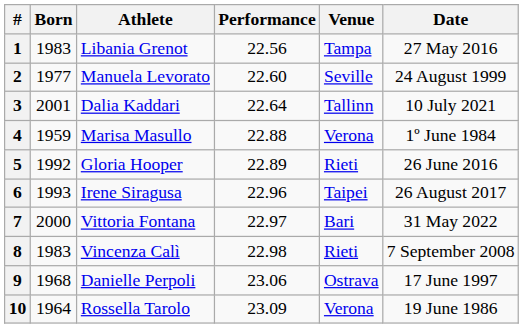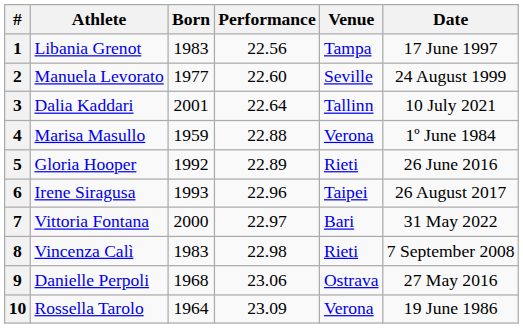columns swapped: Athlete <-> Born
1 | Date: 27 May 2016 -> 17 June 1997
9 | Date: 17 June 1997 -> 27 May 2016
